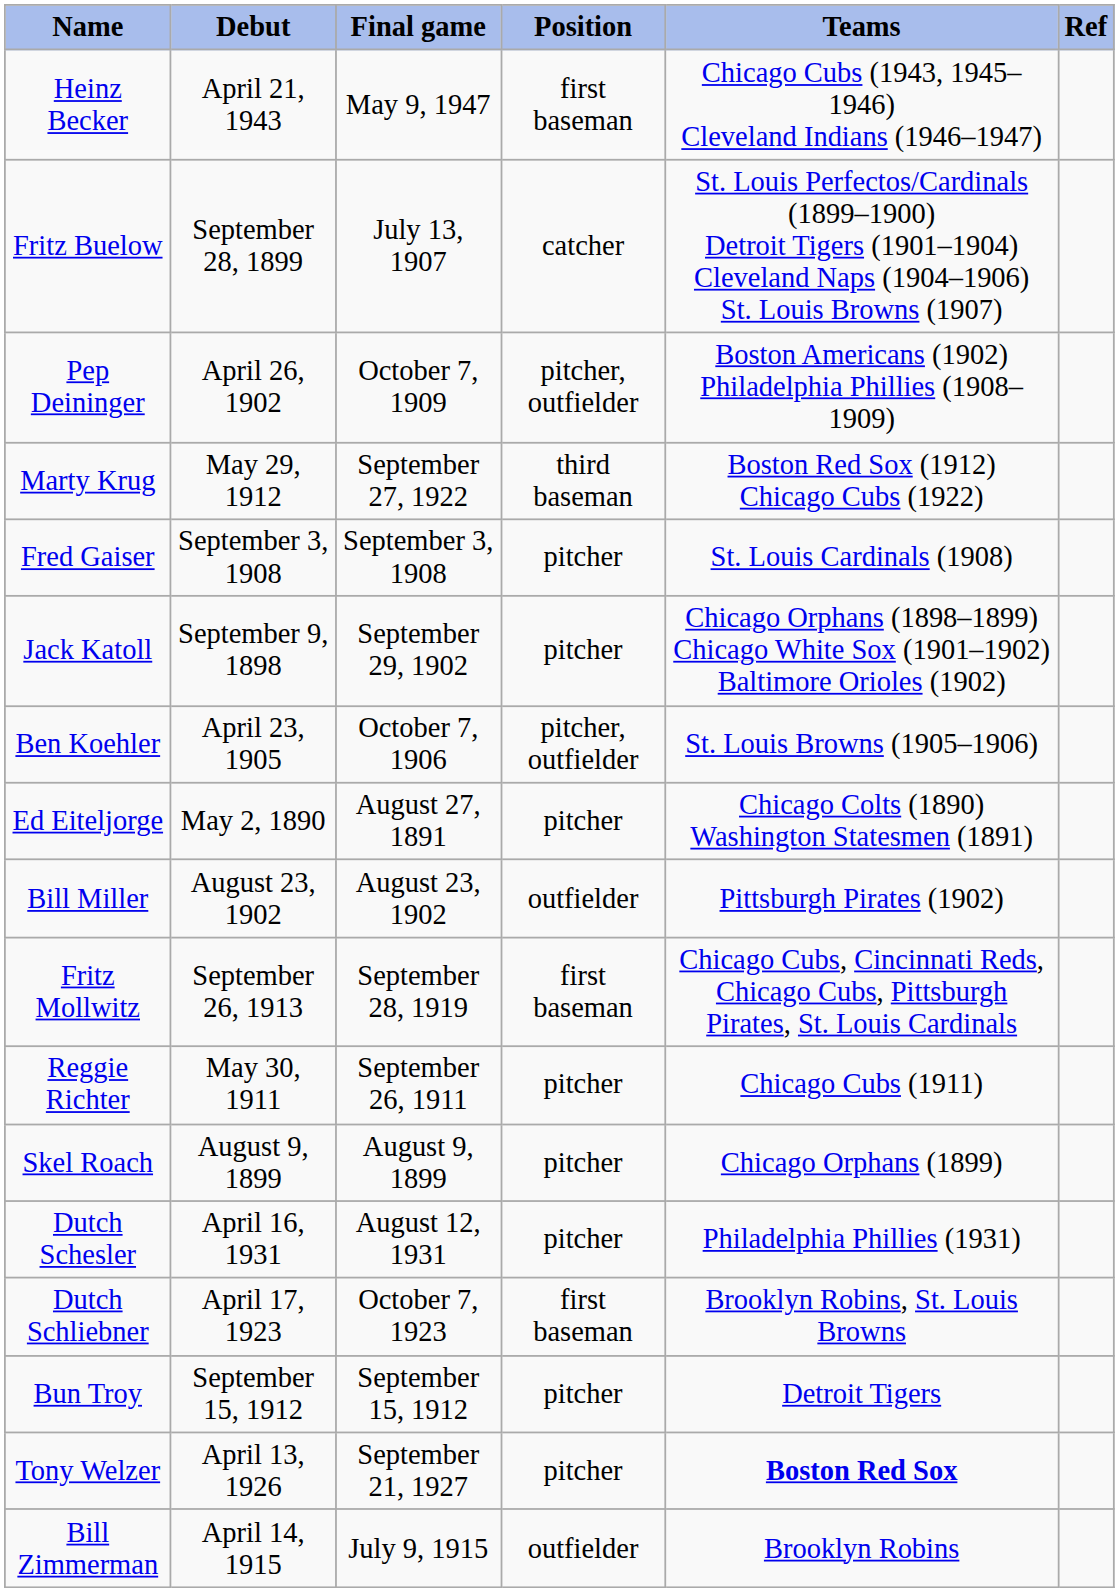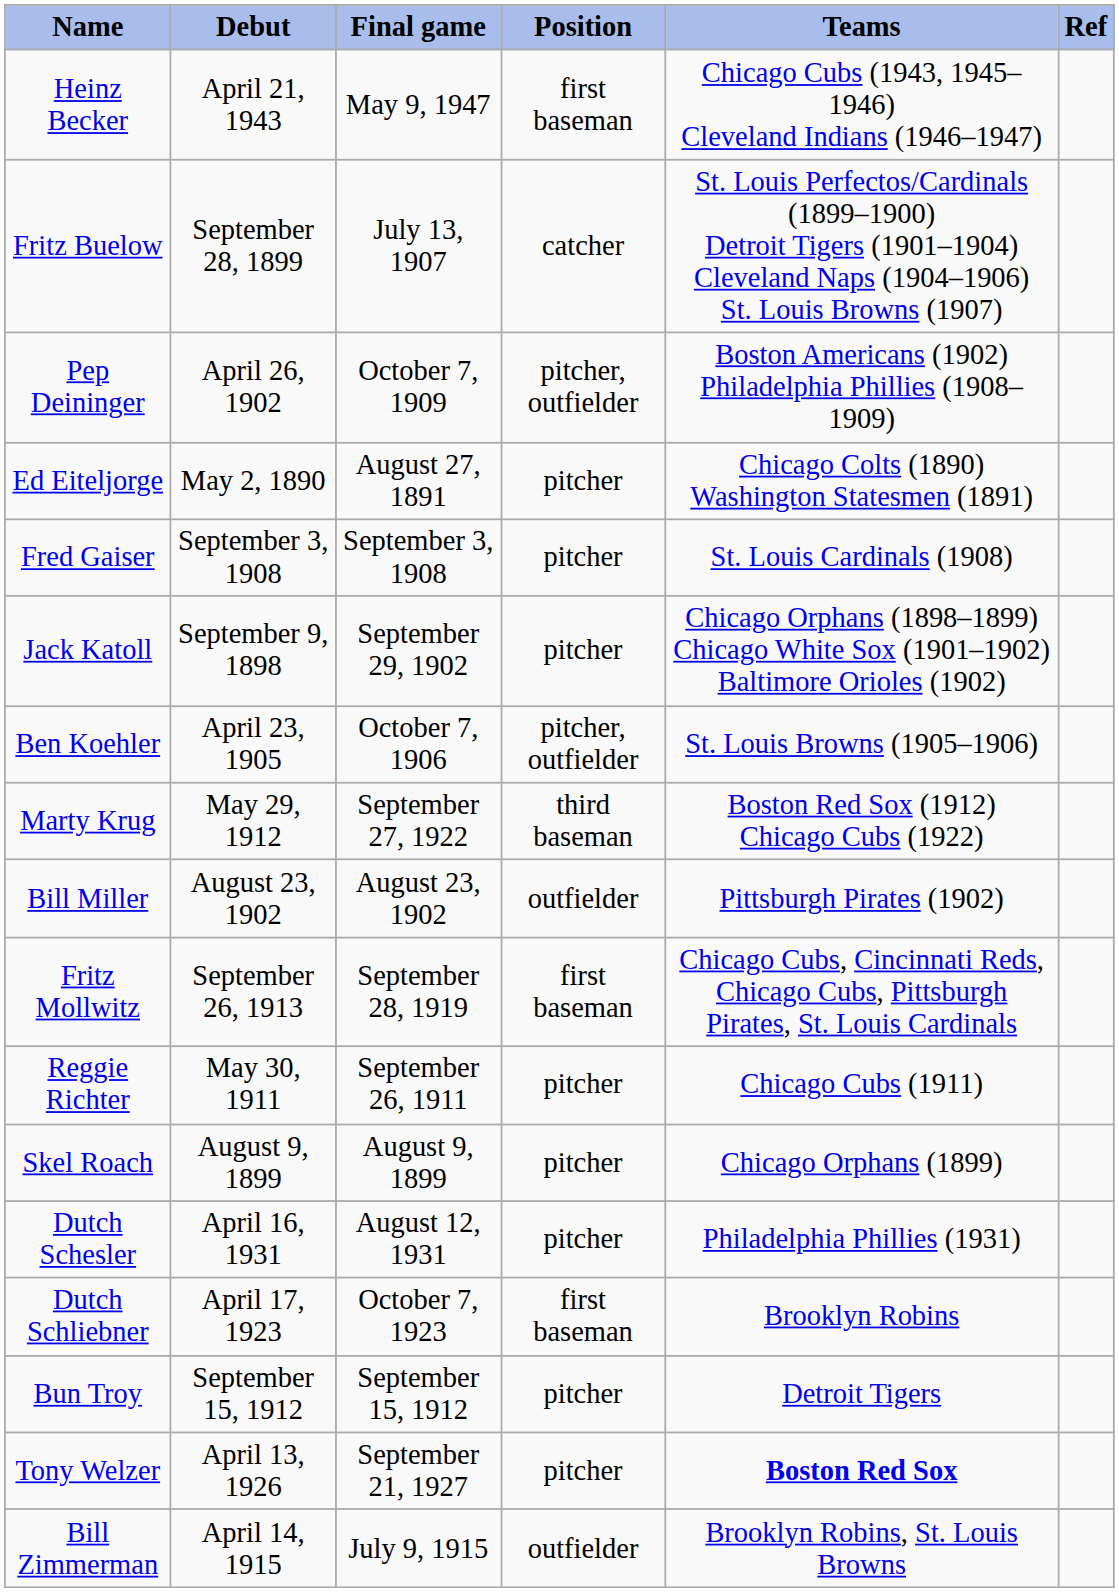rows swapped: Ed Eiteljorge <-> Marty Krug
Dutch Schliebner | Teams: Brooklyn Robins, St. Louis Browns -> Brooklyn Robins
Bill Zimmerman | Teams: Brooklyn Robins -> Brooklyn Robins, St. Louis Browns
